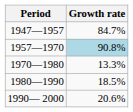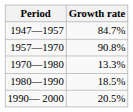1957—1970 | Growth rate: lightblue background -> no background
1990— 2000 | Growth rate: 20.6% -> 20.5%
